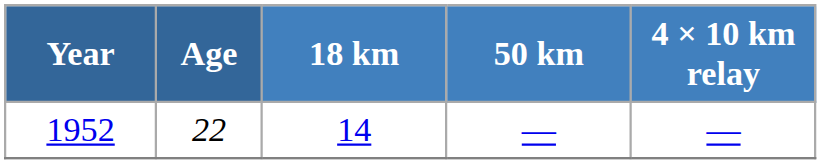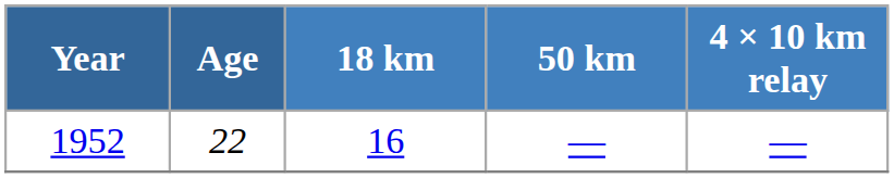1952 | 18 km: 14 -> 16
